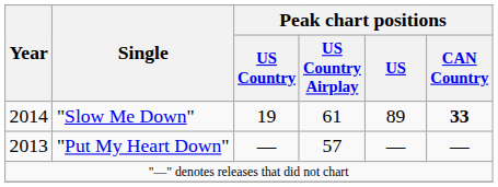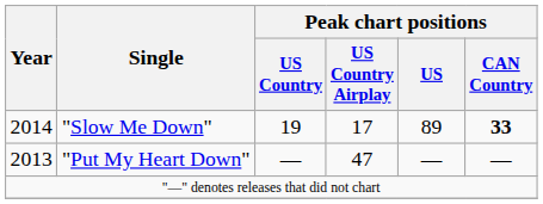"Slow Me Down" | Peak chart positions / US Country Airplay: 61 -> 17
"Put My Heart Down" | Peak chart positions / US Country Airplay: 57 -> 47
